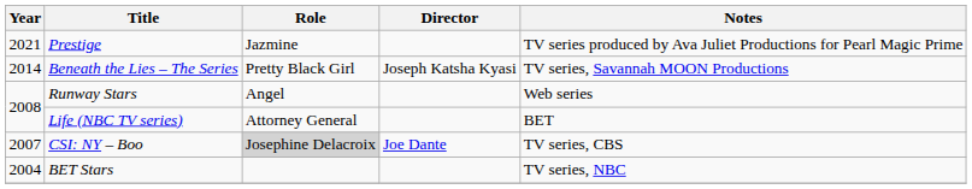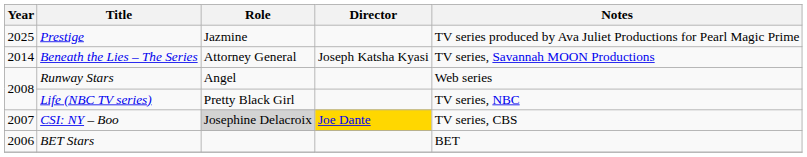Prestige | Year: 2021 -> 2025
Beneath the Lies – The Series | Role: Pretty Black Girl -> Attorney General
Life (NBC TV series) | Role: Attorney General -> Pretty Black Girl
Life (NBC TV series) | Notes: BET -> TV series, NBC
CSI: NY – Boo | Director: no background -> gold background
BET Stars | Year: 2004 -> 2006
BET Stars | Notes: TV series, NBC -> BET
